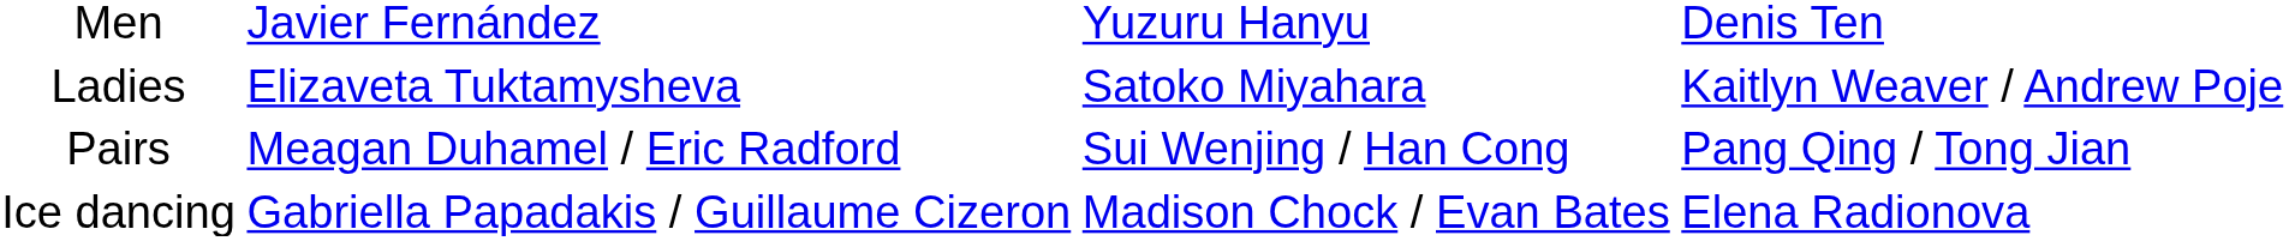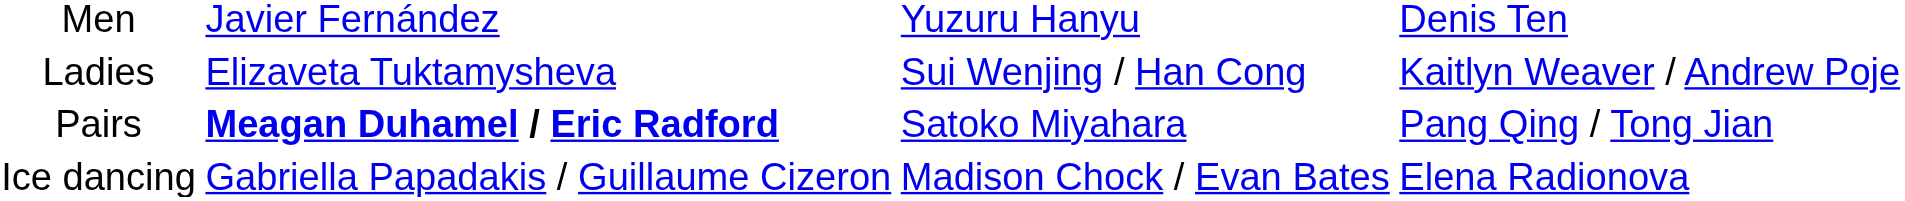Ladies | column 3: Satoko Miyahara -> Sui Wenjing / Han Cong
Pairs | column 2: normal -> bold
Pairs | column 3: Sui Wenjing / Han Cong -> Satoko Miyahara
